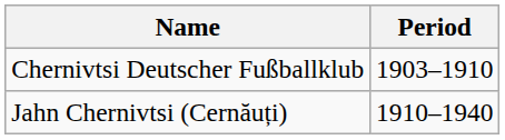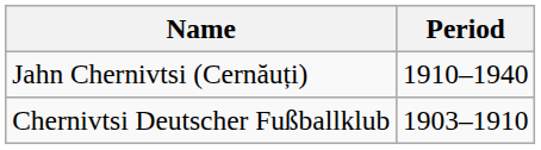rows swapped: Chernivtsi Deutscher Fußballklub <-> Jahn Chernivtsi (Cernăuți)
